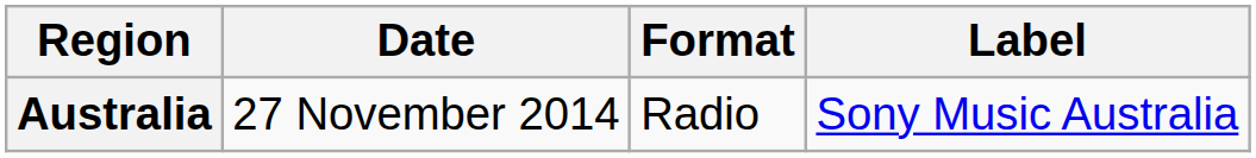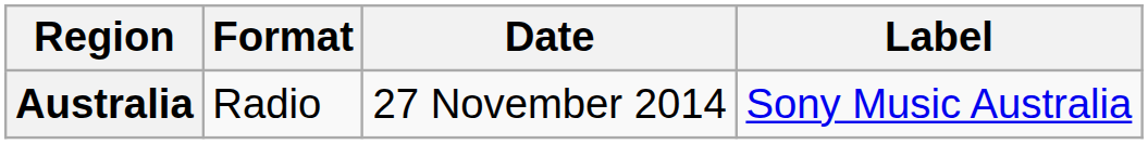columns swapped: Date <-> Format
